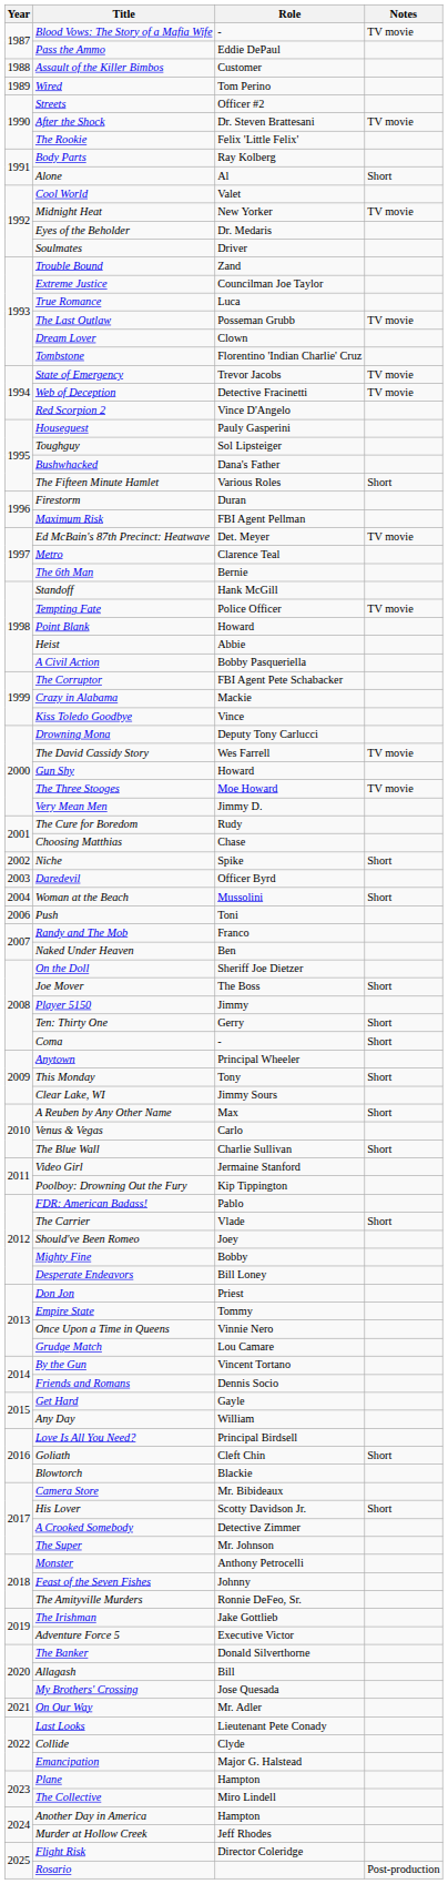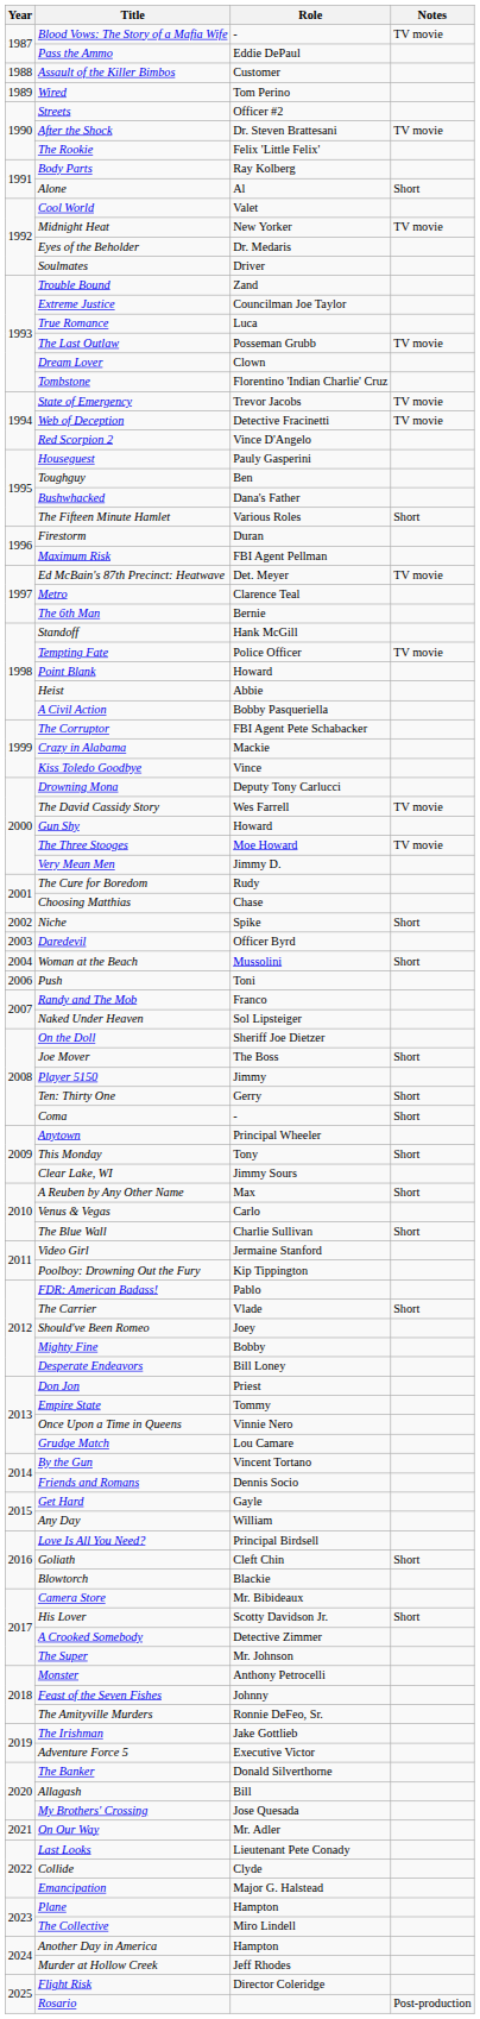Toughguy | Role: Sol Lipsteiger -> Ben
Naked Under Heaven | Role: Ben -> Sol Lipsteiger
